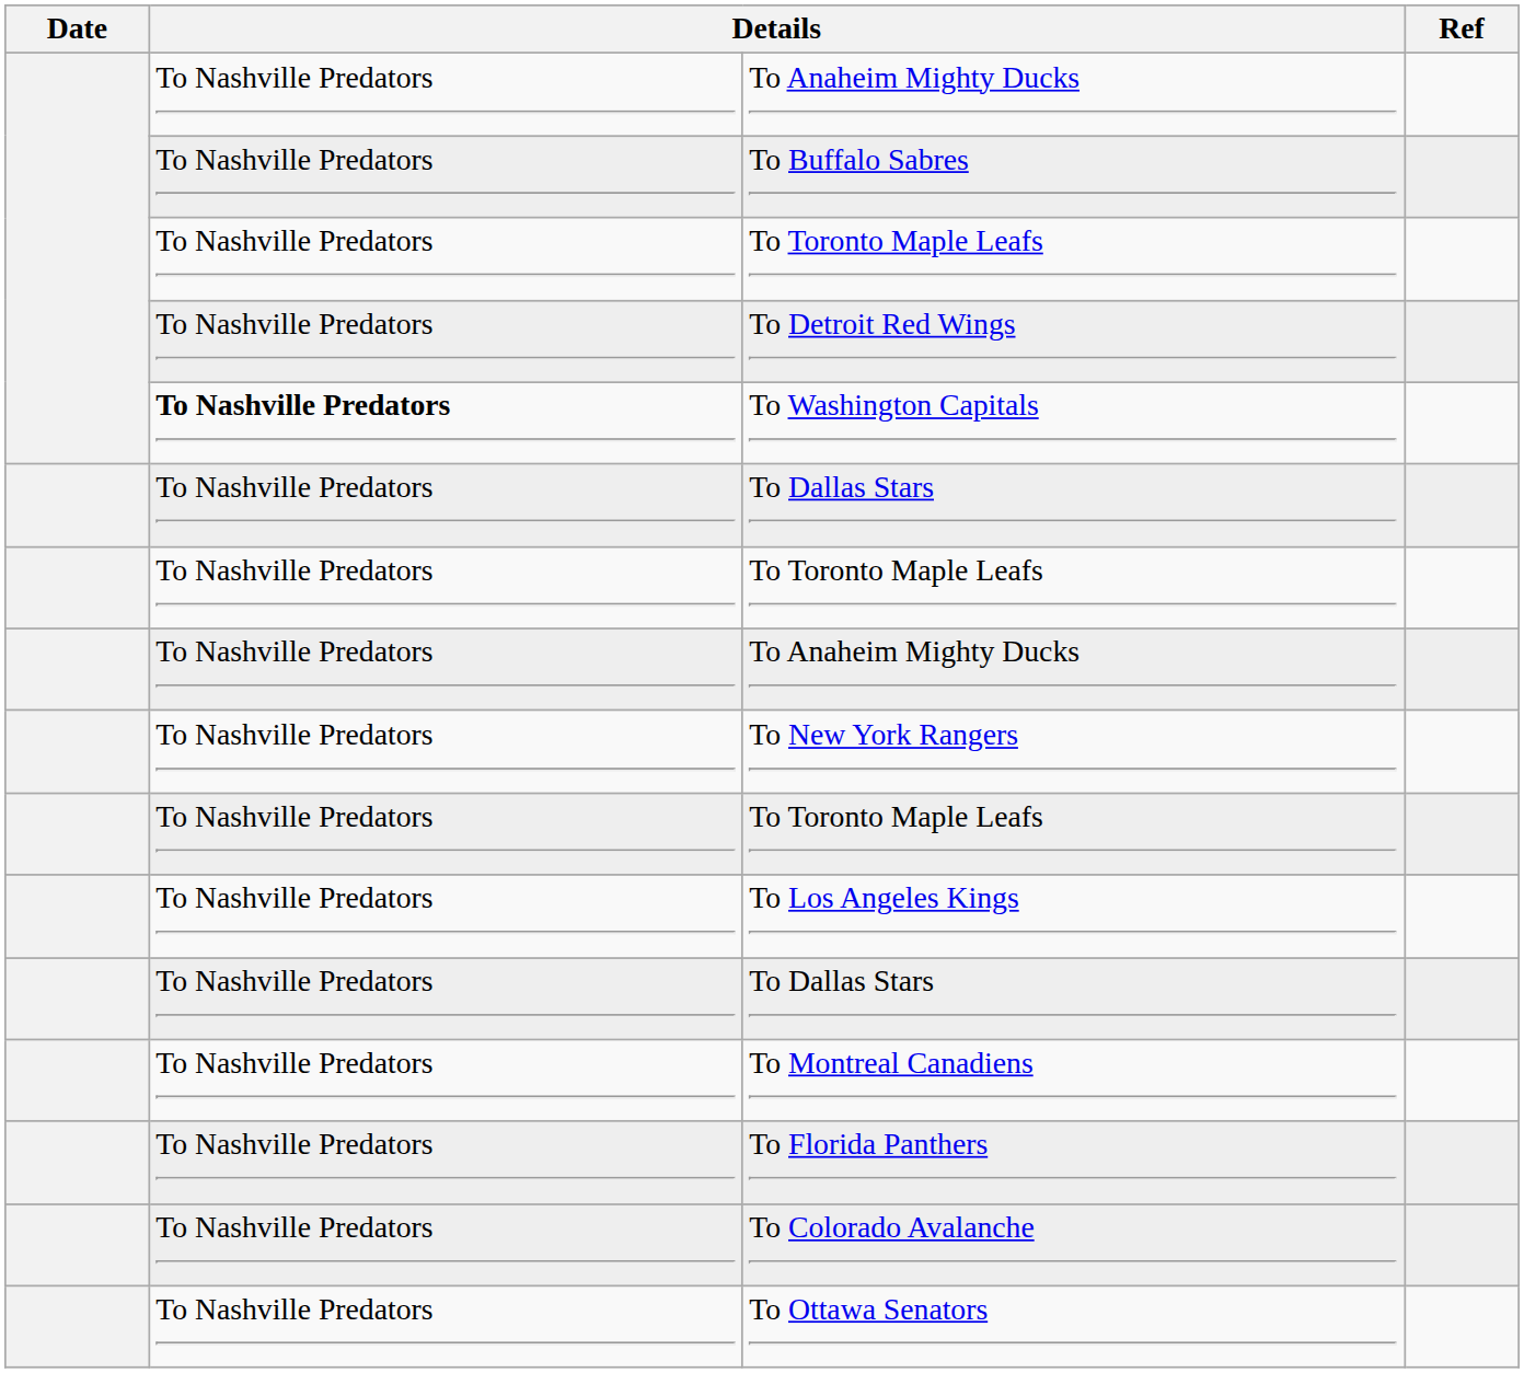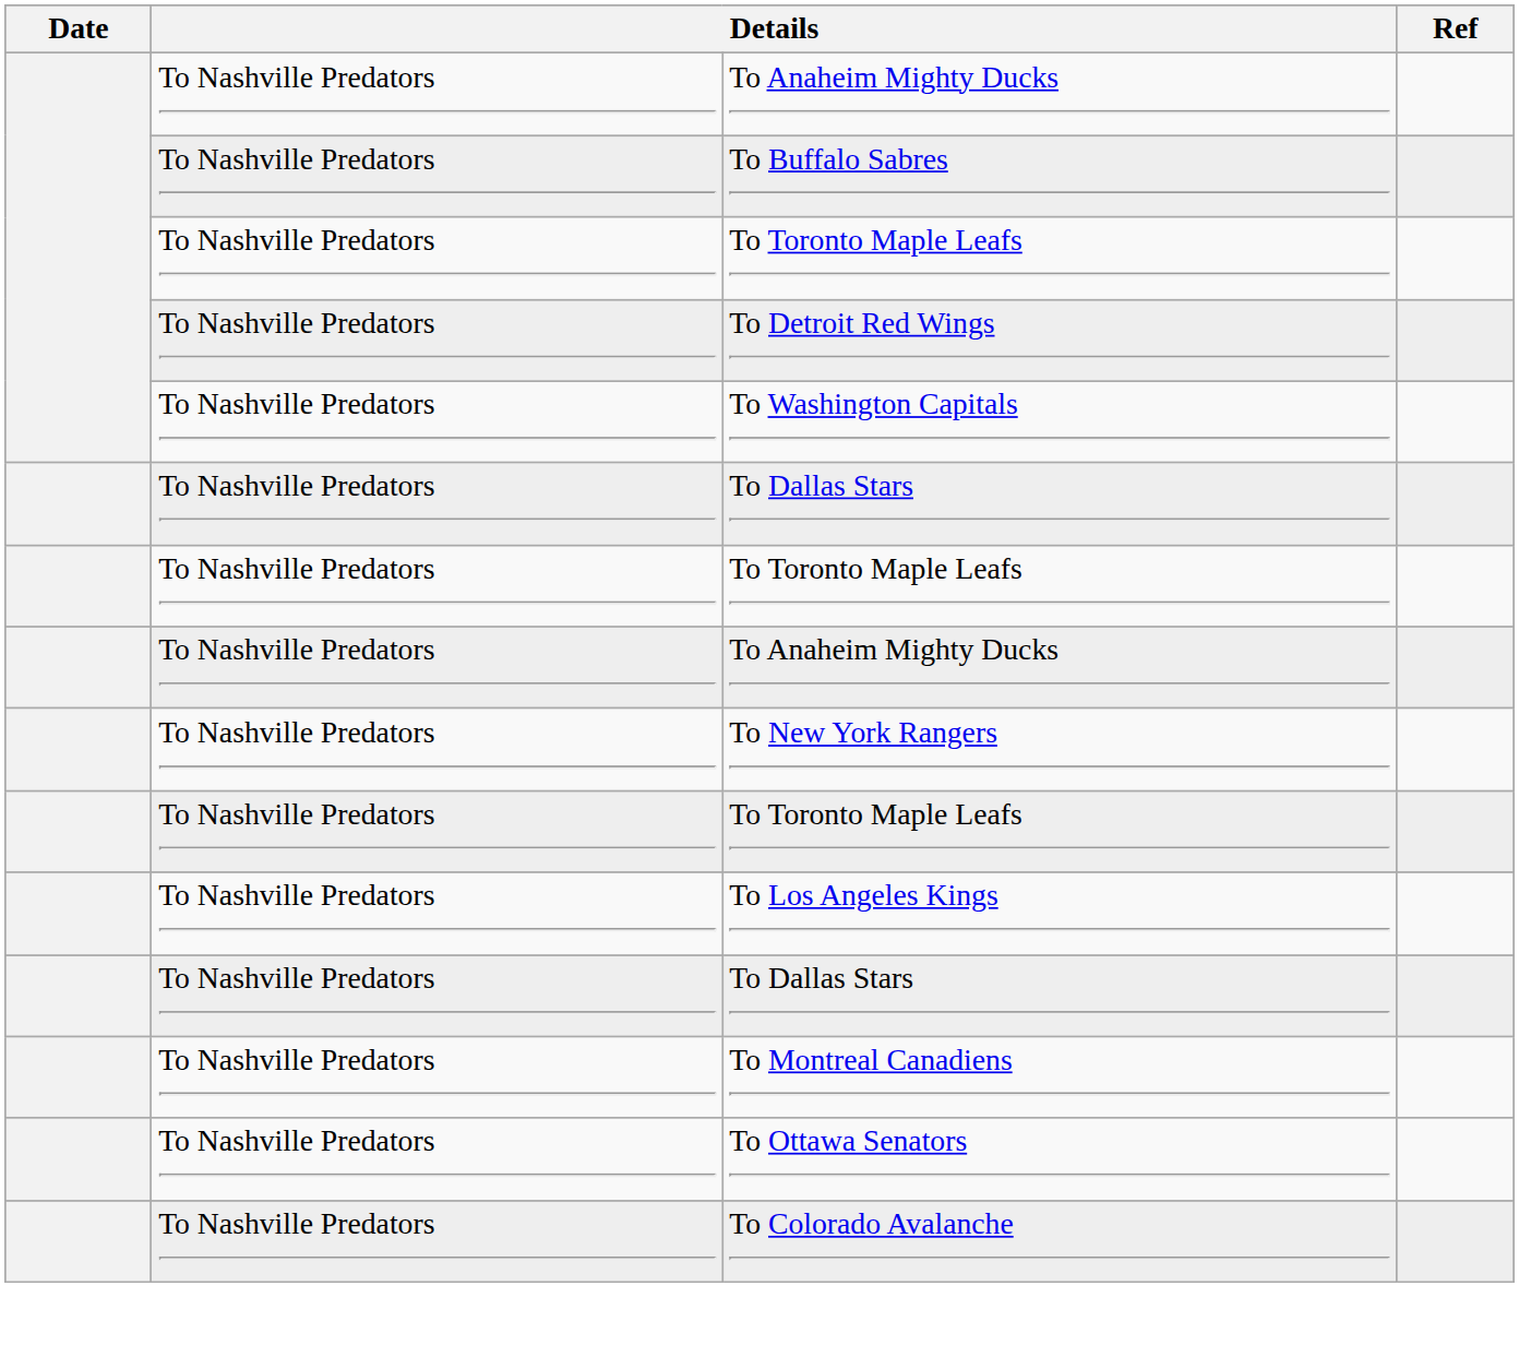To Washington Capitals | column 2: bold -> normal
- row: To Nashville Predators | To Florida Panthers
rows swapped: To Ottawa Senators <-> To Colorado Avalanche
